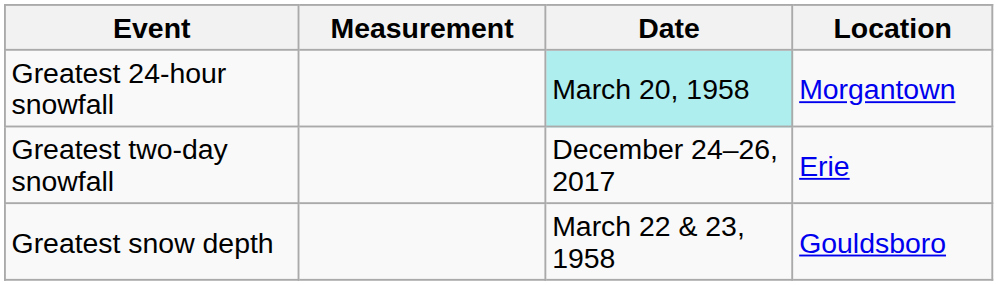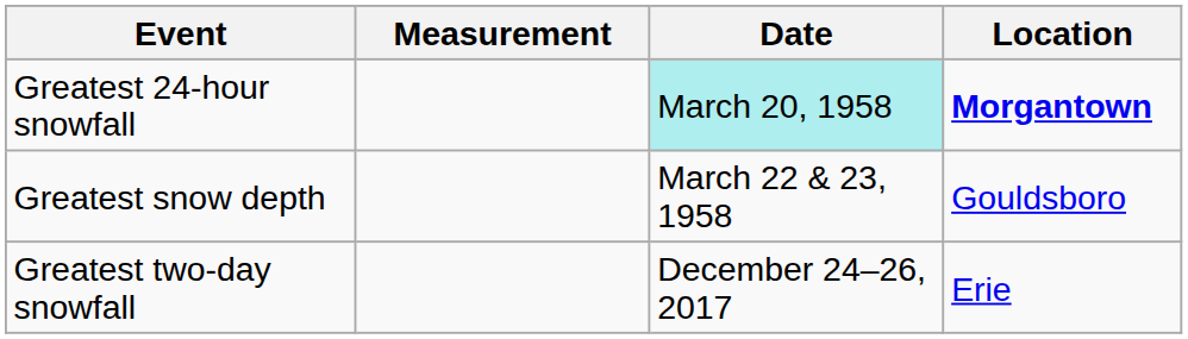Greatest 24-hour snowfall | Location: normal -> bold
rows swapped: Greatest two-day snowfall <-> Greatest snow depth
